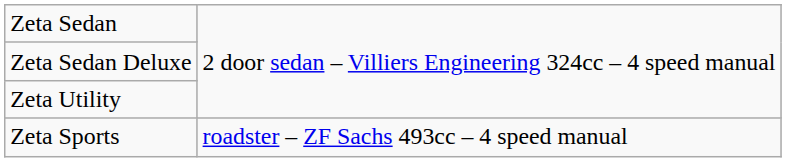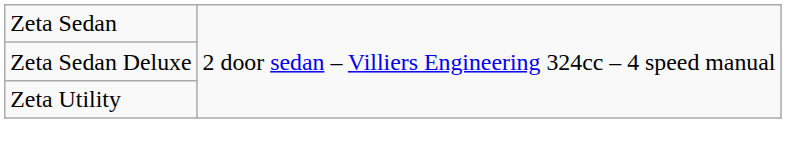- row: Zeta Sports | roadster – ZF Sachs 493cc – 4 speed manual
